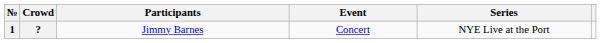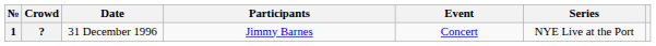+ column: Date | 31 December 1996
